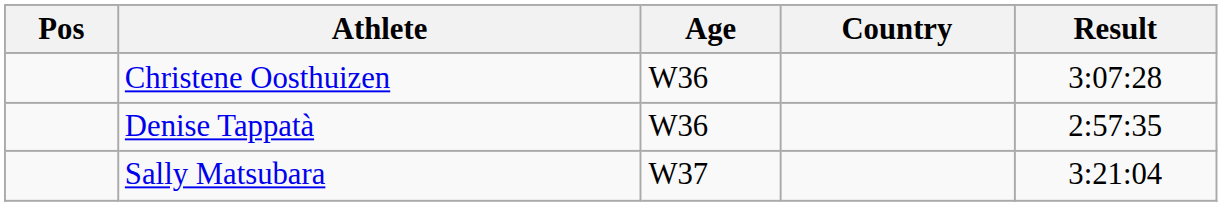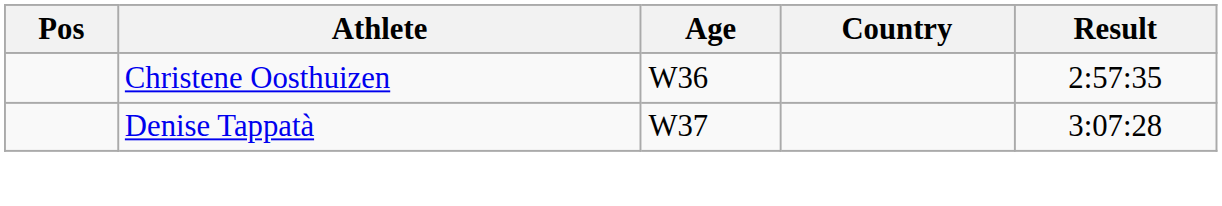Christene Oosthuizen | Result: 3:07:28 -> 2:57:35
Denise Tappatà | Age: W36 -> W37
Denise Tappatà | Result: 2:57:35 -> 3:07:28
- row: Sally Matsubara | W37 | 3:21:04
